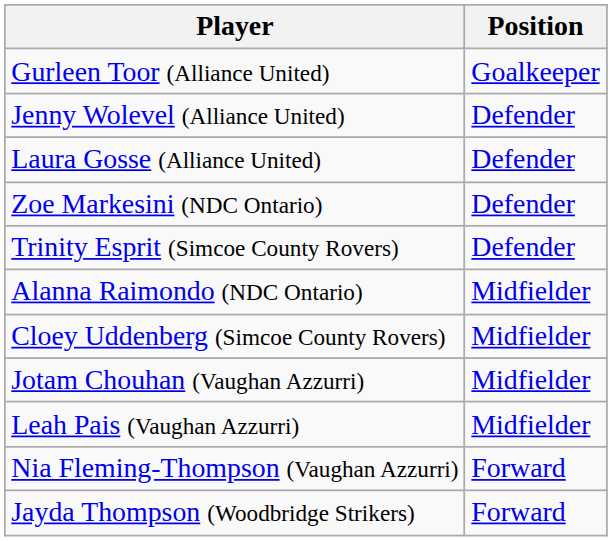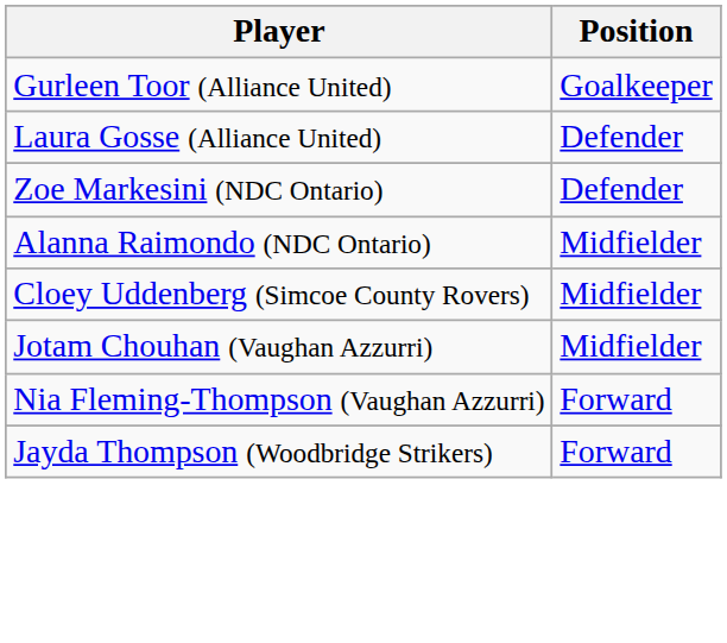- row: Jenny Wolevel (Alliance United) | Defender
- row: Trinity Esprit (Simcoe County Rovers) | Defender
- row: Leah Pais (Vaughan Azzurri) | Midfielder
